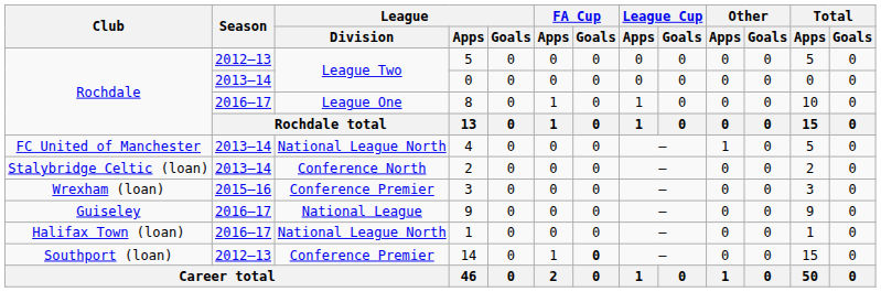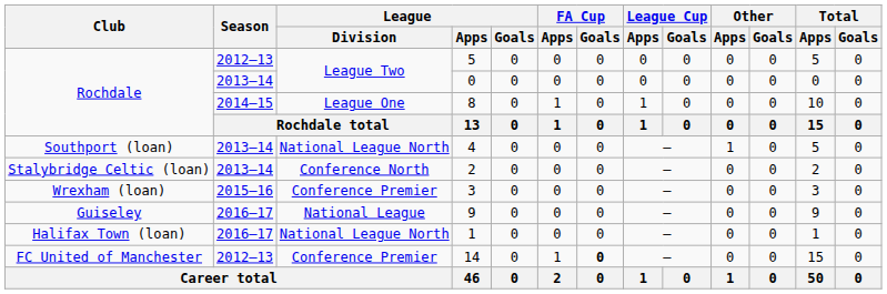8 | Season: 2016–17 -> 2014–15
4 | Club: FC United of Manchester -> Southport (loan)
14 | Club: Southport (loan) -> FC United of Manchester
